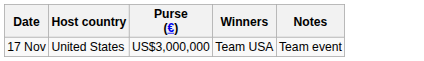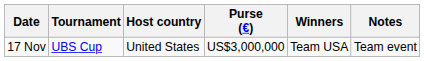+ column: Tournament | UBS Cup
